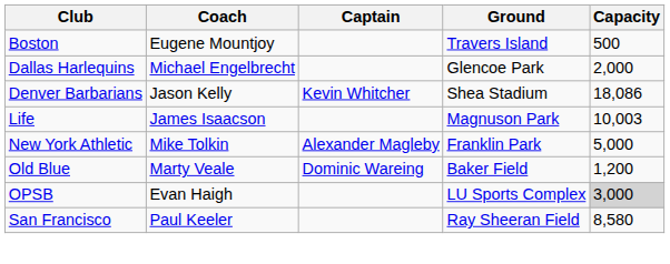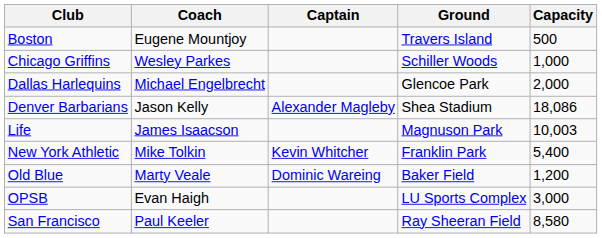+ row: Chicago Griffins | Wesley Parkes | Schiller Woods | 1,000
Denver Barbarians | Captain: Kevin Whitcher -> Alexander Magleby
New York Athletic | Captain: Alexander Magleby -> Kevin Whitcher
New York Athletic | Capacity: 5,000 -> 5,400
OPSB | Capacity: lightgrey background -> no background
